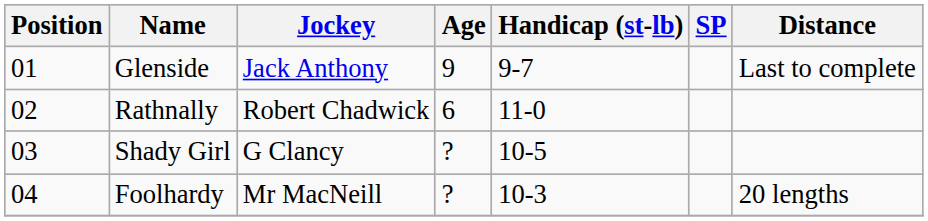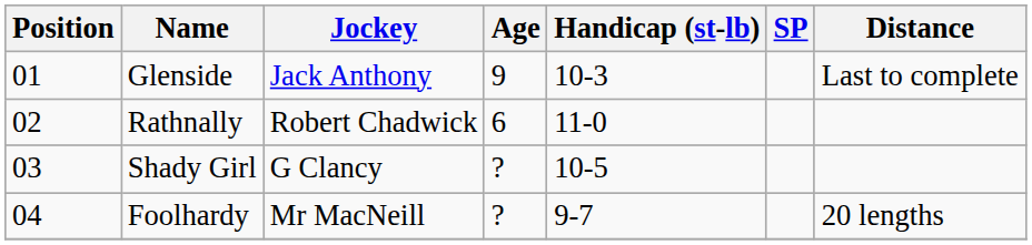Glenside | Handicap (st-lb): 9-7 -> 10-3
Foolhardy | Handicap (st-lb): 10-3 -> 9-7
